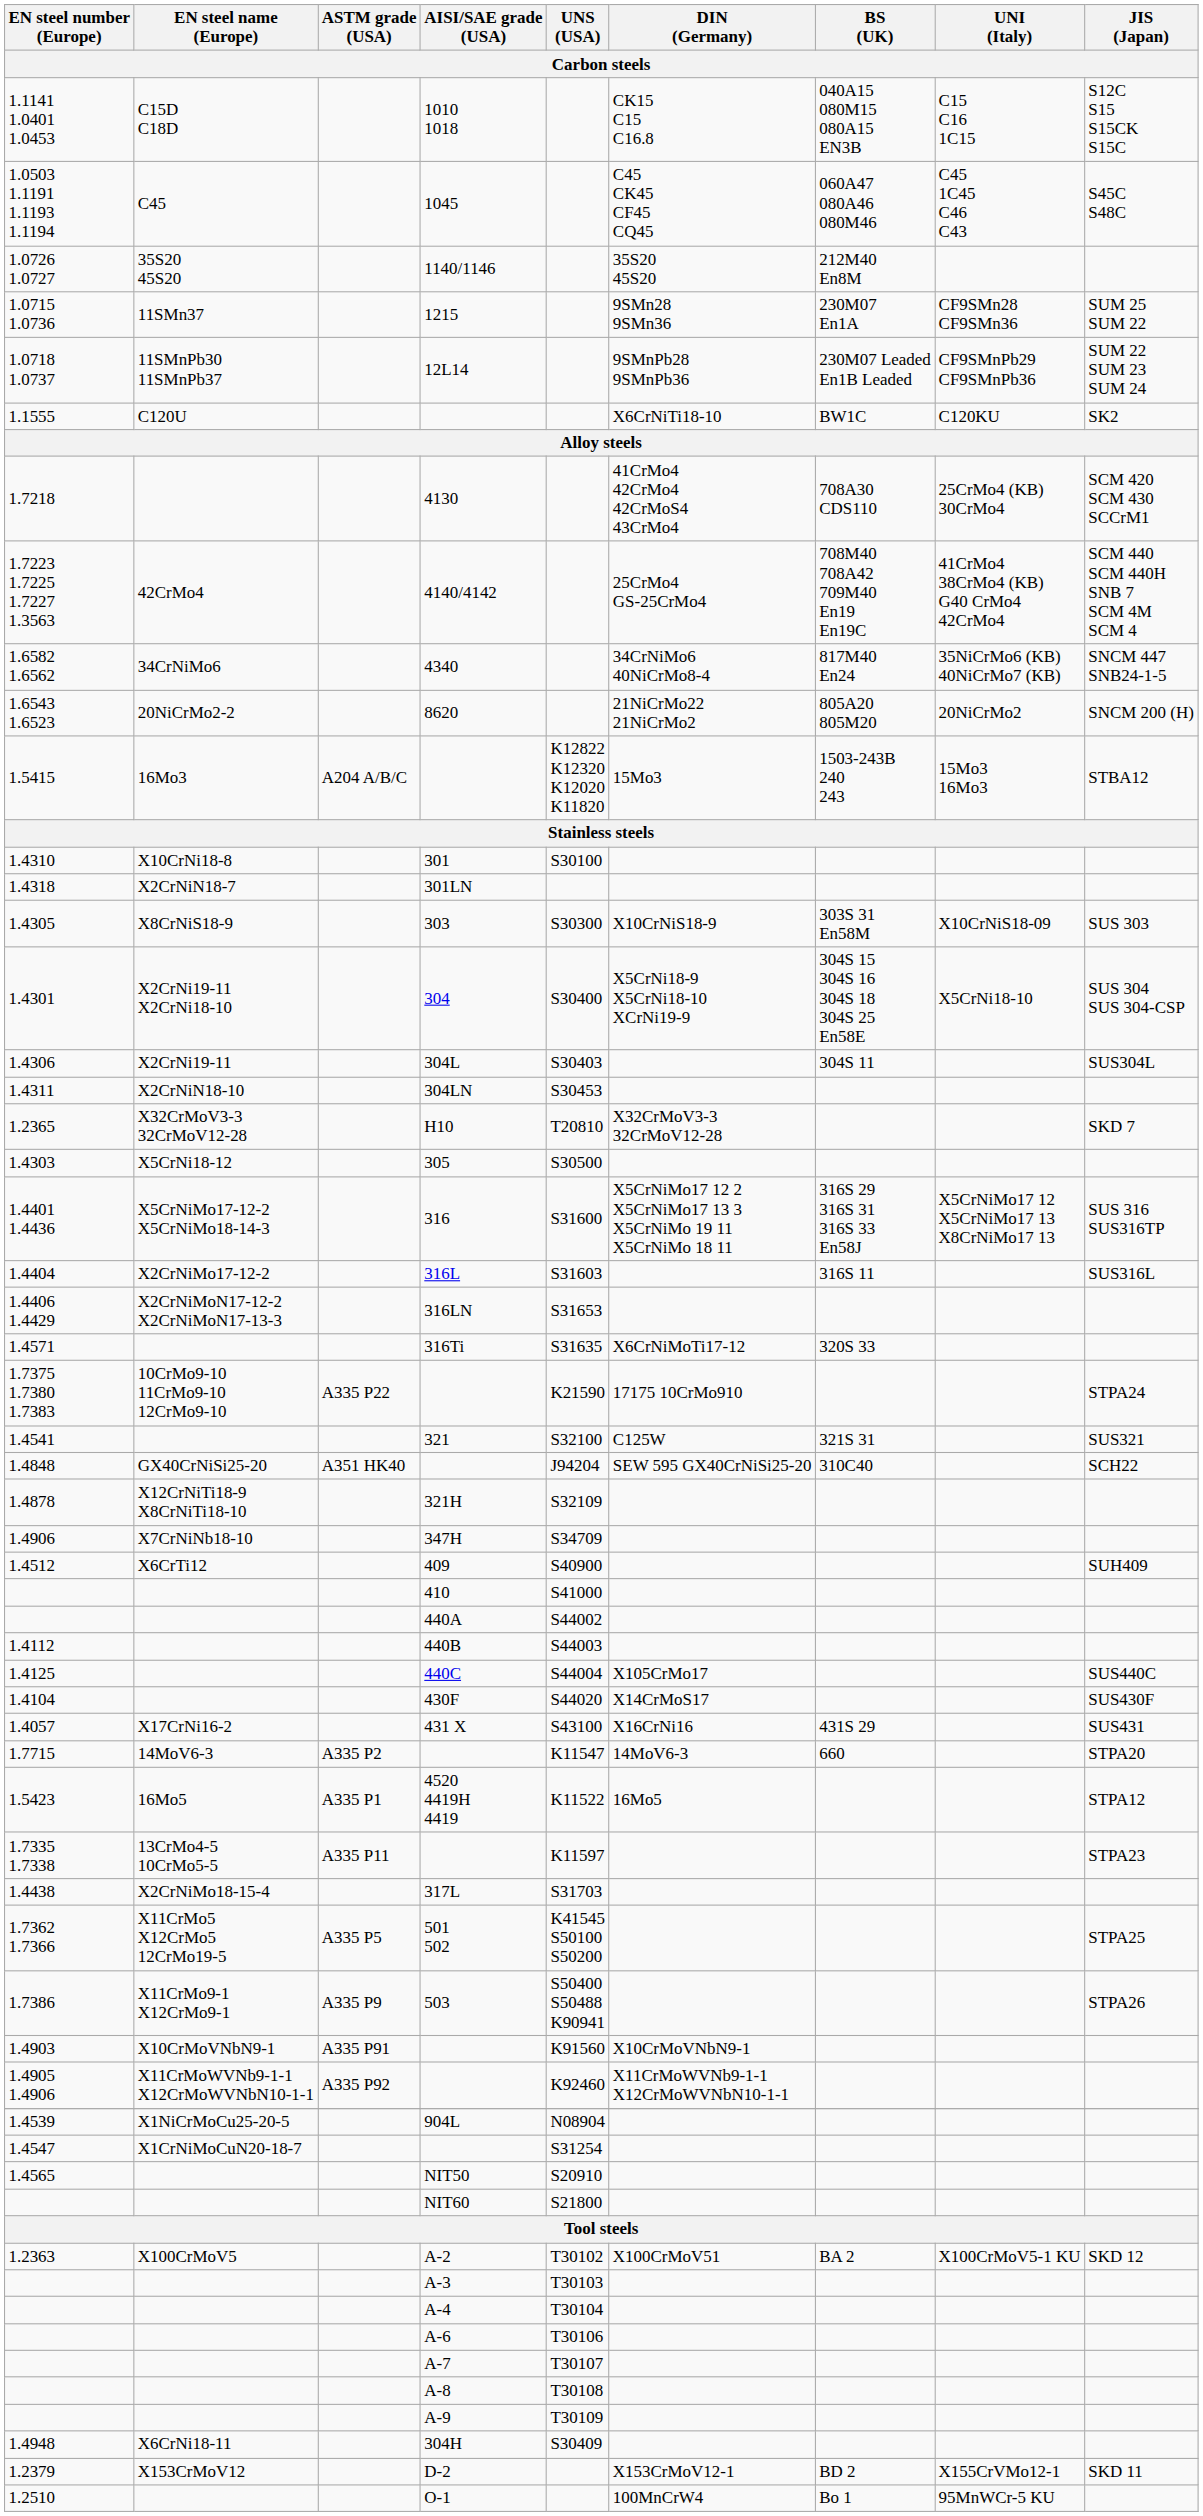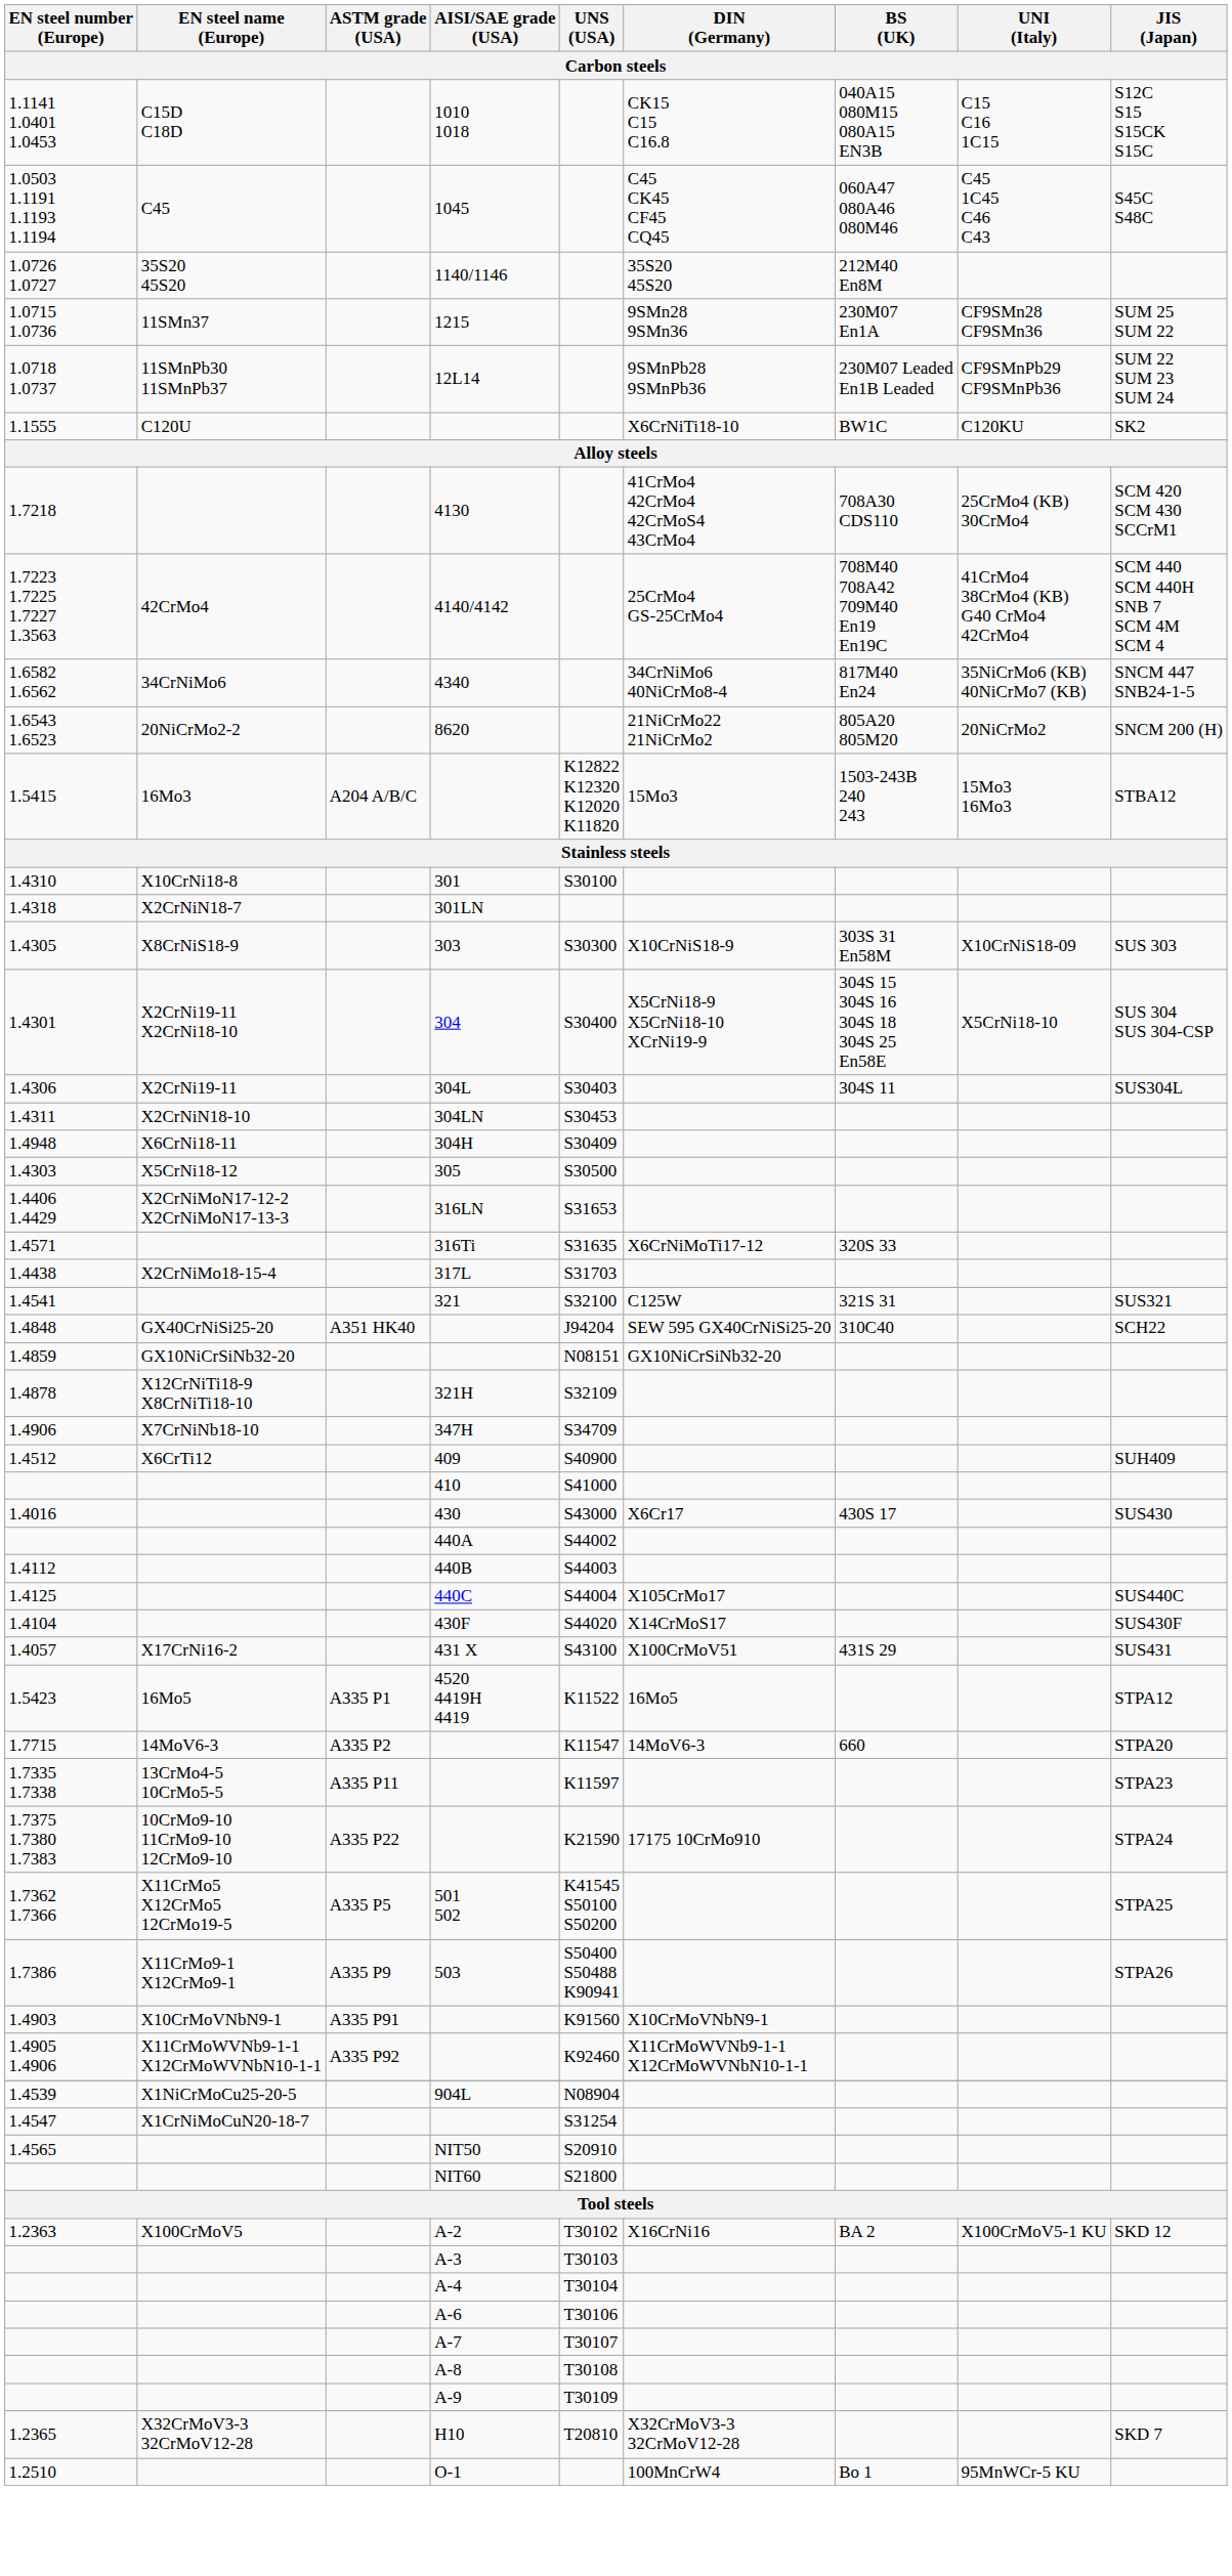rows swapped: 1.4948 <-> 1.2365
- row: 1.4401 1.4436 | X5CrNiMo17-12-2 X5CrNiMo18-14-3 | 316 | S31600 | X5CrNiMo17 12 2 X5CrNiMo17 13 3 X5CrNiMo 19 11 X5CrNiMo 18 11 | 316S 29 316S 31 316S 33 En58J | X5CrNiMo17 12 X5CrNiMo17 13 X8CrNiMo17 13 | SUS 316 SUS316TP
- row: 1.4404 | X2CrNiMo17-12-2 | 316L | S31603 | 316S 11 | SUS316L
rows swapped: 1.4438 <-> 1.7375 1.7380 1.7383
+ row: 1.4859 | GX10NiCrSiNb32-20 | N08151 | GX10NiCrSiNb32-20
+ row: 1.4016 | 430 | S43000 | X6Cr17 | 430S 17 | SUS430
1.4057 | DIN (Germany): X16CrNi16 -> X100CrMoV51
rows swapped: 1.5423 <-> 1.7715
1.2363 | DIN (Germany): X100CrMoV51 -> X16CrNi16
- row: 1.2379 | X153CrMoV12 | D-2 | X153CrMoV12-1 | BD 2 | X155CrVMo12-1 | SKD 11
